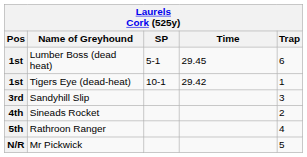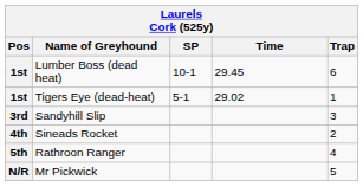Lumber Boss (dead heat) | SP: 5-1 -> 10-1
Tigers Eye (dead-heat) | SP: 10-1 -> 5-1
Tigers Eye (dead-heat) | Time: 29.42 -> 29.02
